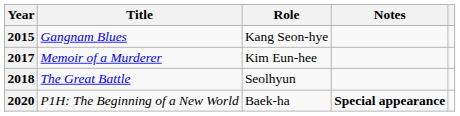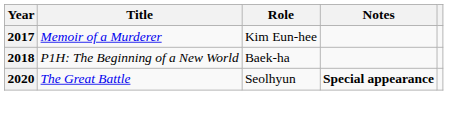- row: 2015 | Gangnam Blues | Kang Seon-hye
2018 | Title: The Great Battle -> P1H: The Beginning of a New World
2018 | Role: Seolhyun -> Baek-ha
2020 | Title: P1H: The Beginning of a New World -> The Great Battle
2020 | Role: Baek-ha -> Seolhyun
